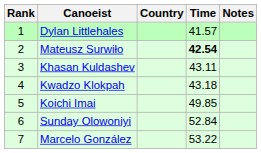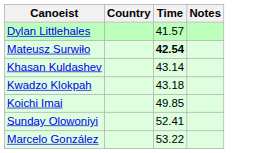- column: Rank | 1 | 2 | 3 | 4 | 5 | 6 | 7
Khasan Kuldashev | Time: 43.11 -> 43.14
Sunday Olowoniyi | Time: 52.84 -> 52.41
